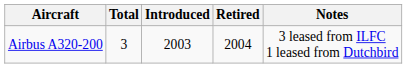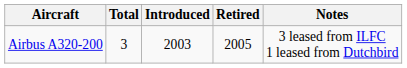Airbus A320-200 | Retired: 2004 -> 2005
